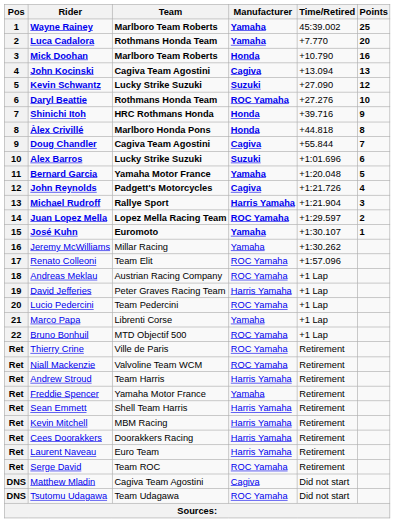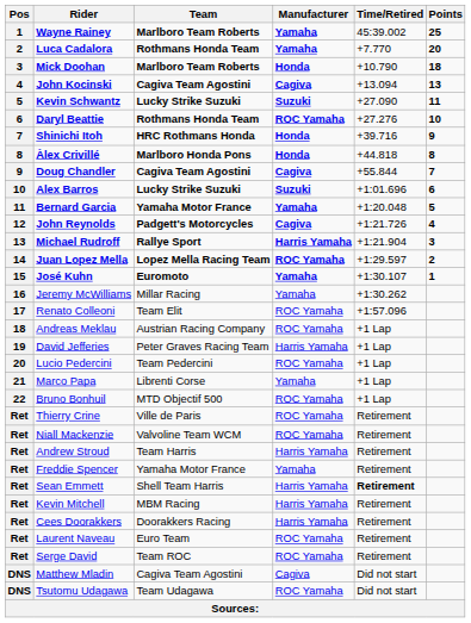Mick Doohan | Points: 16 -> 18
Kevin Schwantz | Points: 12 -> 11
Sean Emmett | Time/Retired: normal -> bold
Laurent Naveau | Manufacturer: Harris Yamaha -> ROC Yamaha
